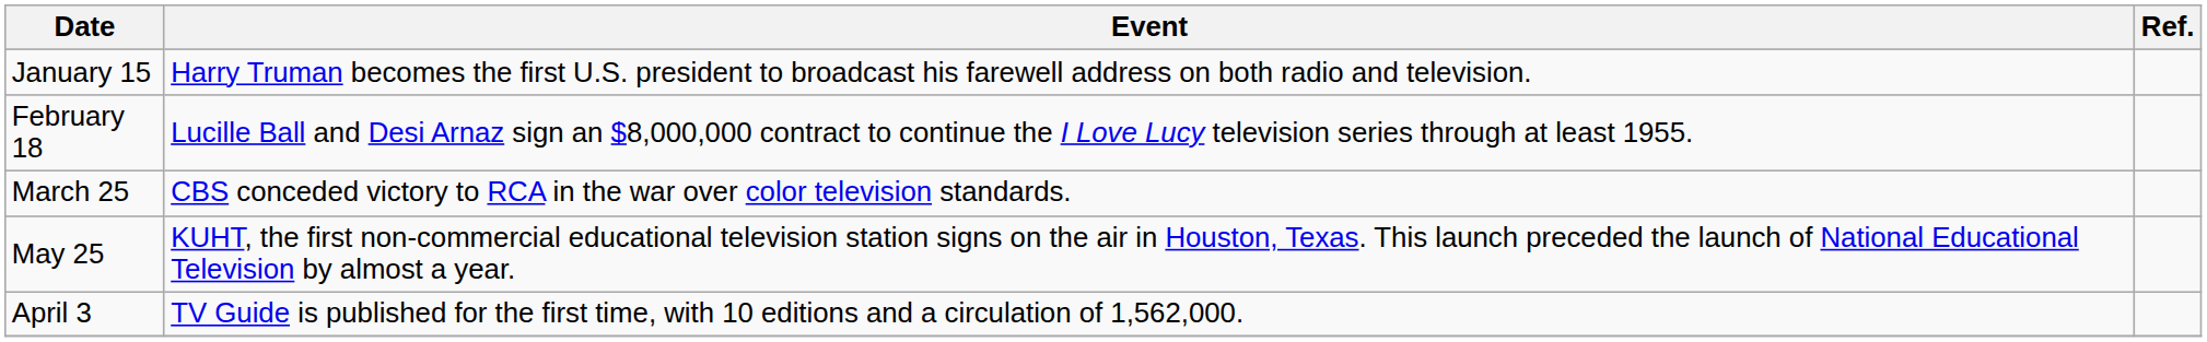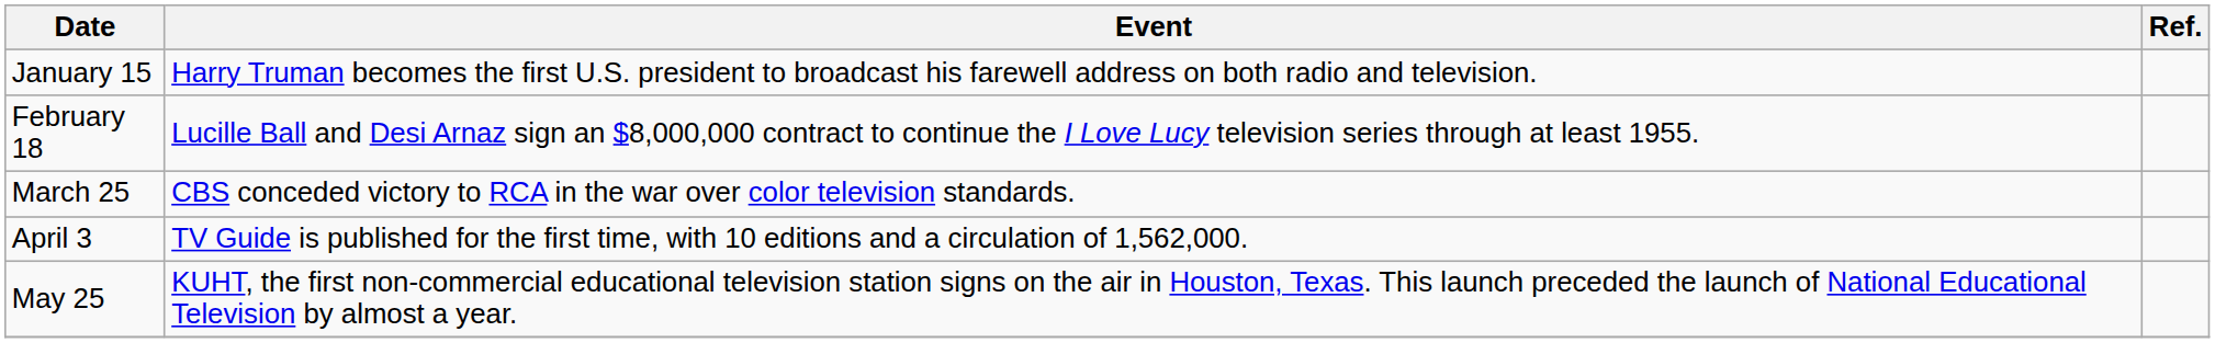rows swapped: April 3 <-> May 25
